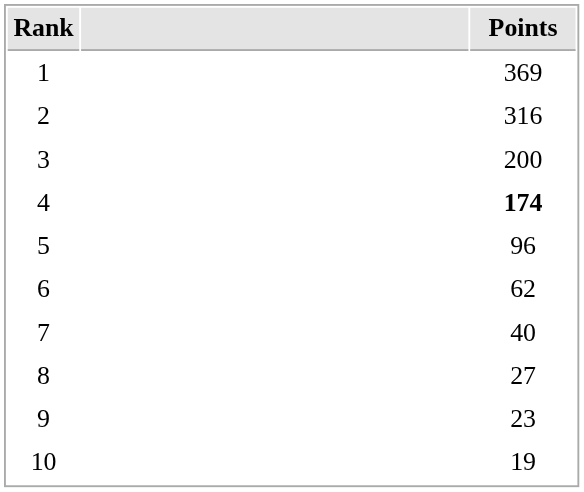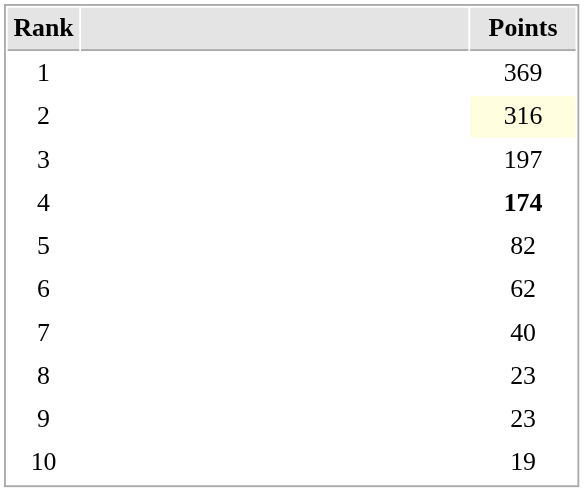2 | Points: no background -> lightyellow background
3 | Points: 200 -> 197
5 | Points: 96 -> 82
8 | Points: 27 -> 23
